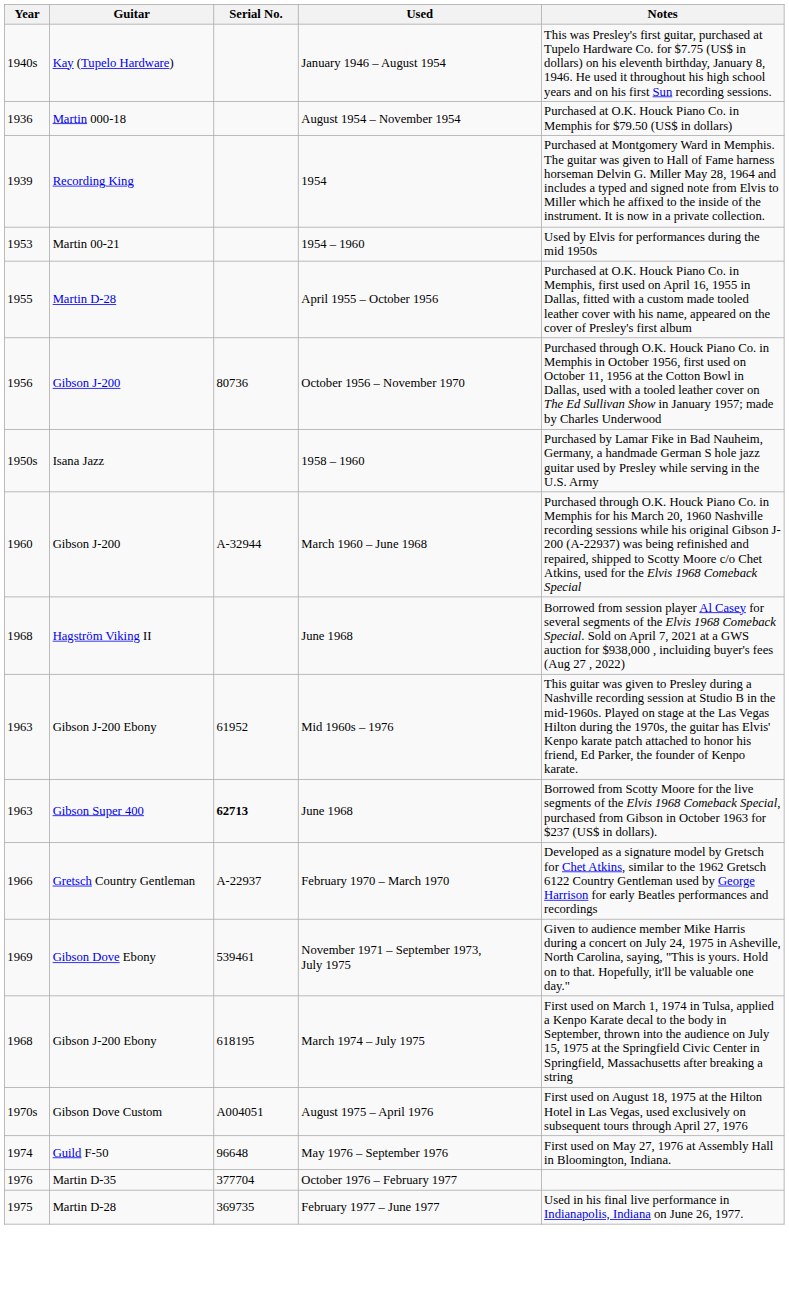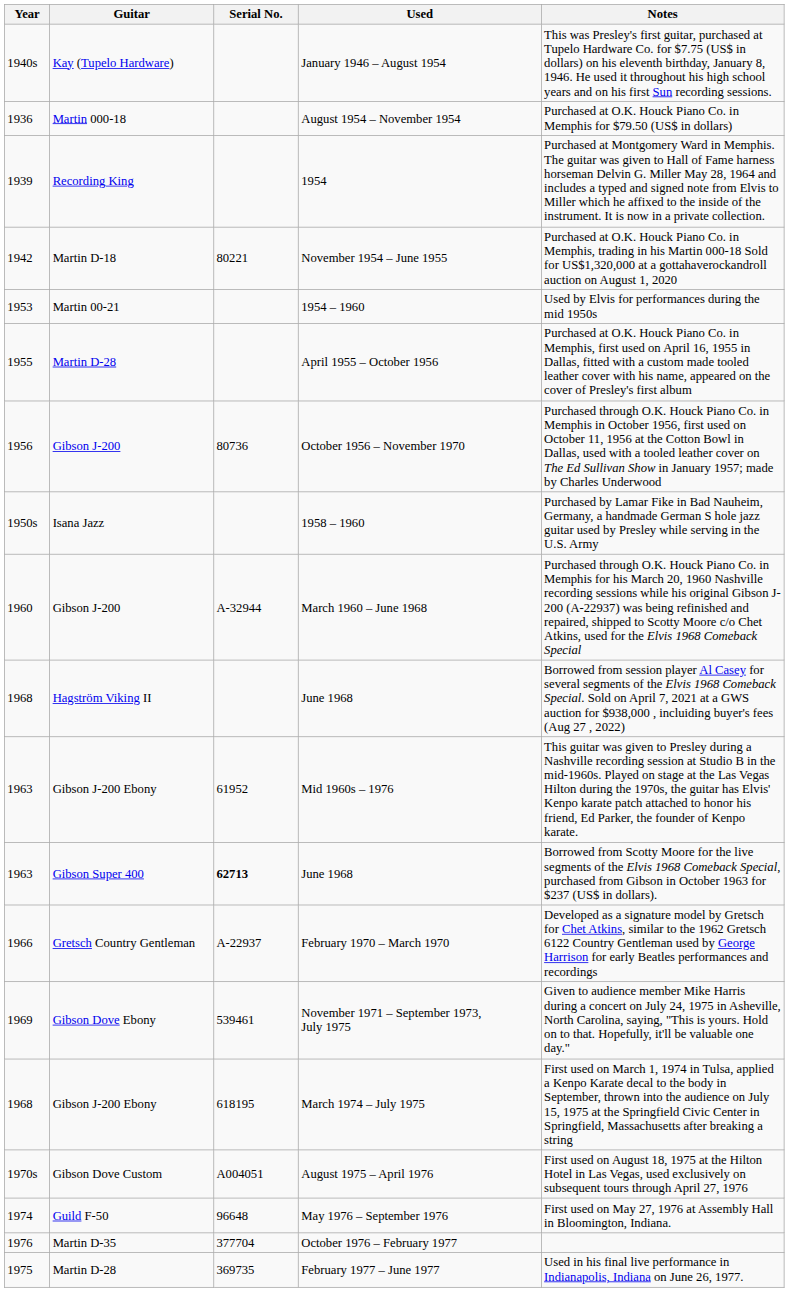+ row: 1942 | Martin D-18 | 80221 | November 1954 – June 1955 | Purchased at O.K. Houck Piano Co. in Memphis, trading in his Martin 000-18 Sold for US$1,320,000 at a gottahaverockandroll auction on August 1, 2020
